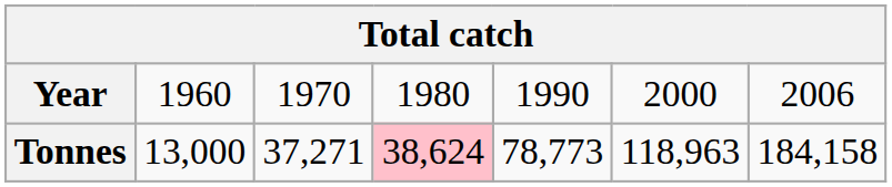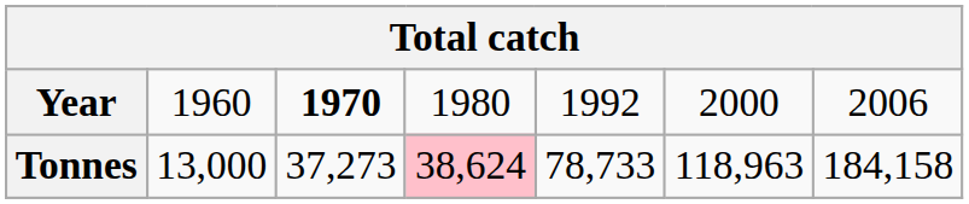Year | column 3: normal -> bold
Year | column 5: 1990 -> 1992
Tonnes | column 3: 37,271 -> 37,273
Tonnes | column 5: 78,773 -> 78,733
